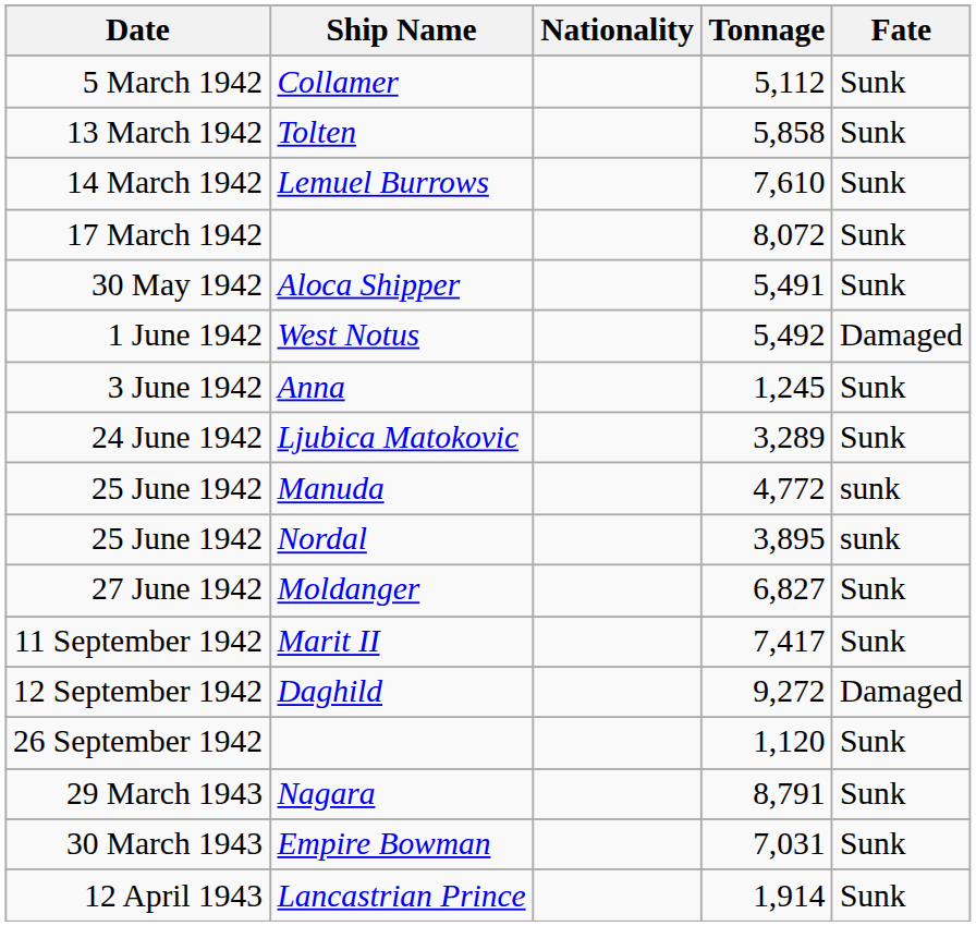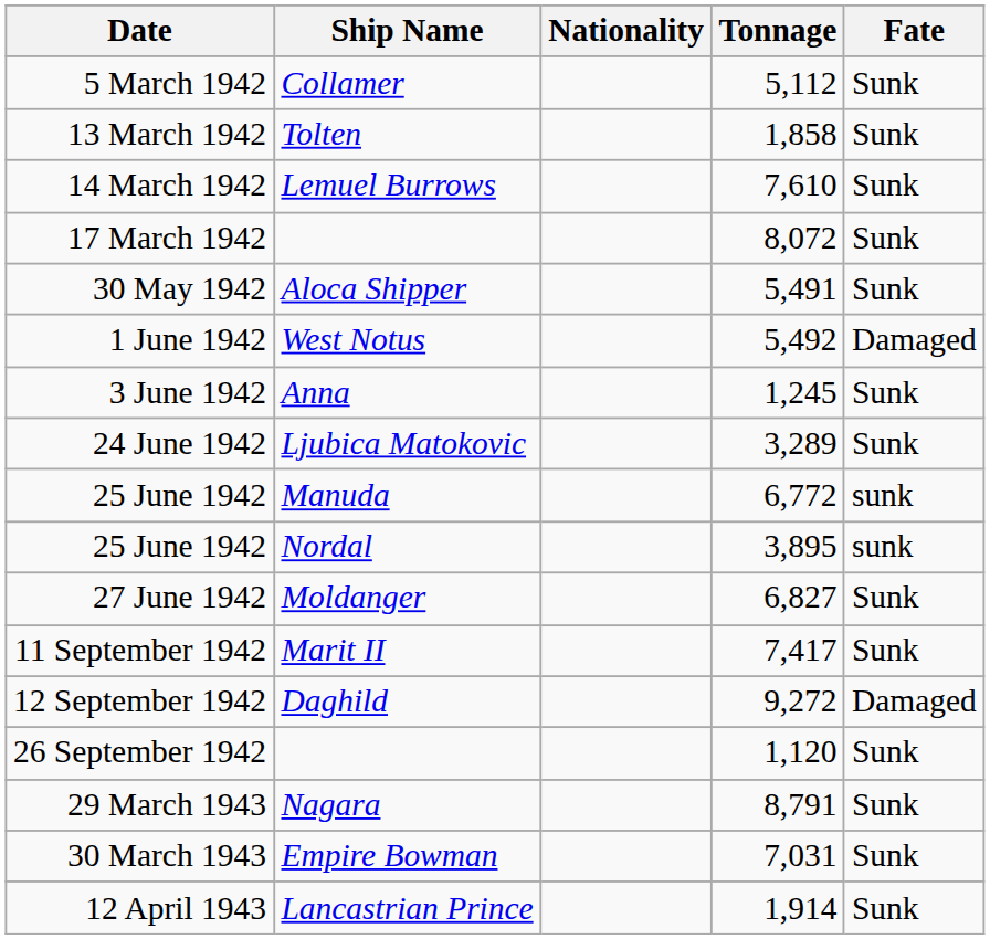13 March 1942 | Tonnage: 5,858 -> 1,858
25 June 1942 / Manuda | Tonnage: 4,772 -> 6,772
